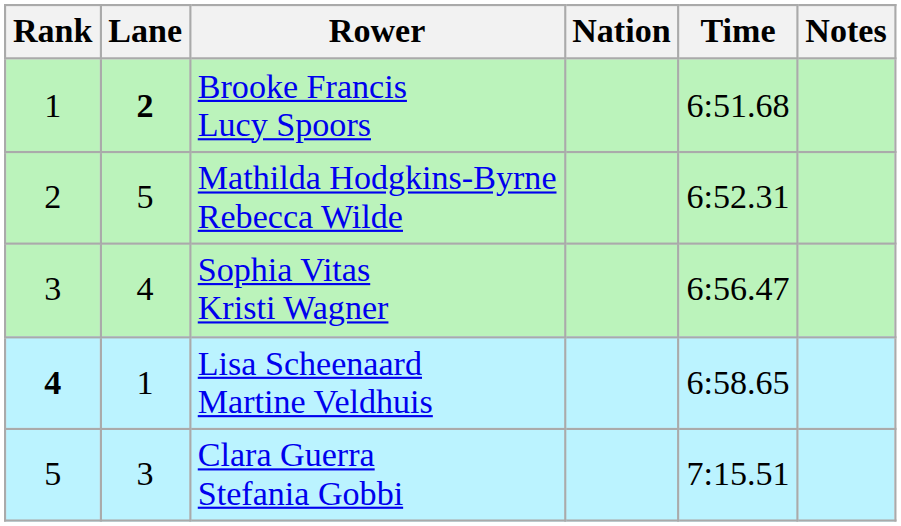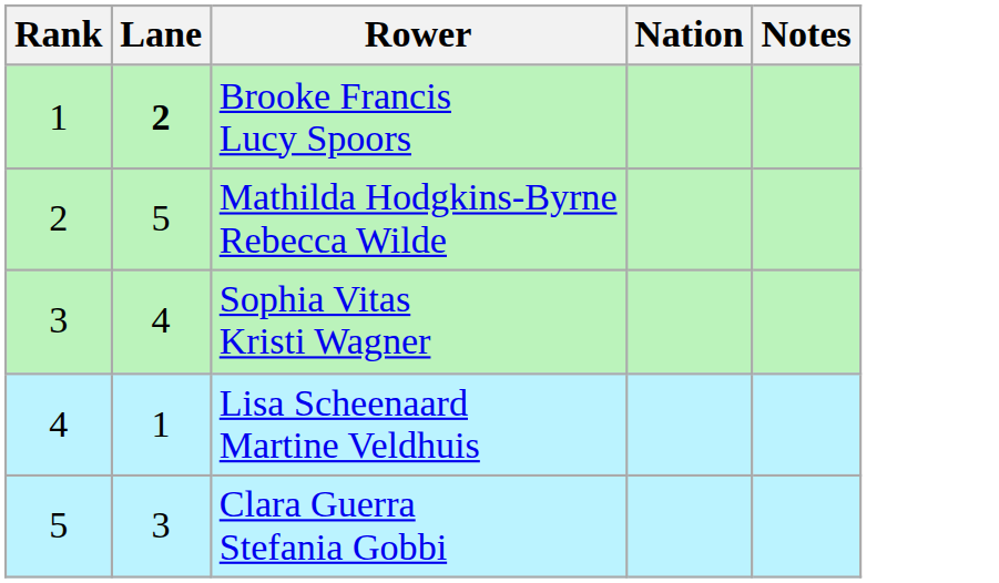- column: Time | 6:51.68 | 6:52.31 | 6:56.47 | 6:58.65 | 7:15.51
Lisa Scheenaard Martine Veldhuis | Rank: bold -> normal
